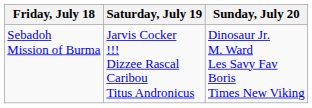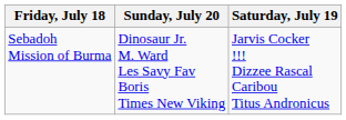columns swapped: Saturday, July 19 <-> Sunday, July 20
